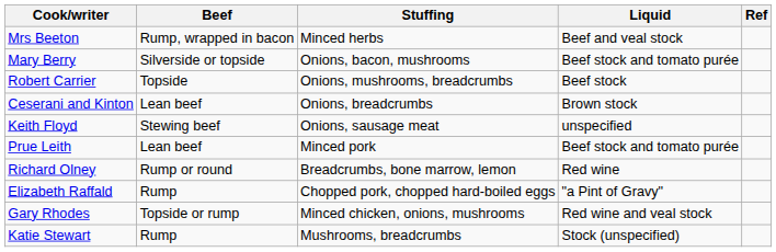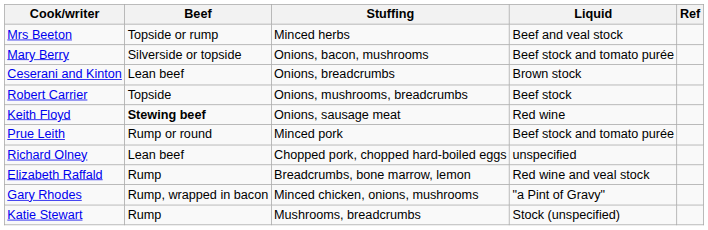Mrs Beeton | Beef: Rump, wrapped in bacon -> Topside or rump
rows swapped: Robert Carrier <-> Ceserani and Kinton
Keith Floyd | Beef: normal -> bold
Keith Floyd | Liquid: unspecified -> Red wine
Prue Leith | Beef: Lean beef -> Rump or round
Richard Olney | Beef: Rump or round -> Lean beef
Richard Olney | Stuffing: Breadcrumbs, bone marrow, lemon -> Chopped pork, chopped hard-boiled eggs
Richard Olney | Liquid: Red wine -> unspecified
Elizabeth Raffald | Stuffing: Chopped pork, chopped hard-boiled eggs -> Breadcrumbs, bone marrow, lemon
Elizabeth Raffald | Liquid: "a Pint of Gravy" -> Red wine and veal stock
Gary Rhodes | Beef: Topside or rump -> Rump, wrapped in bacon
Gary Rhodes | Liquid: Red wine and veal stock -> "a Pint of Gravy"
